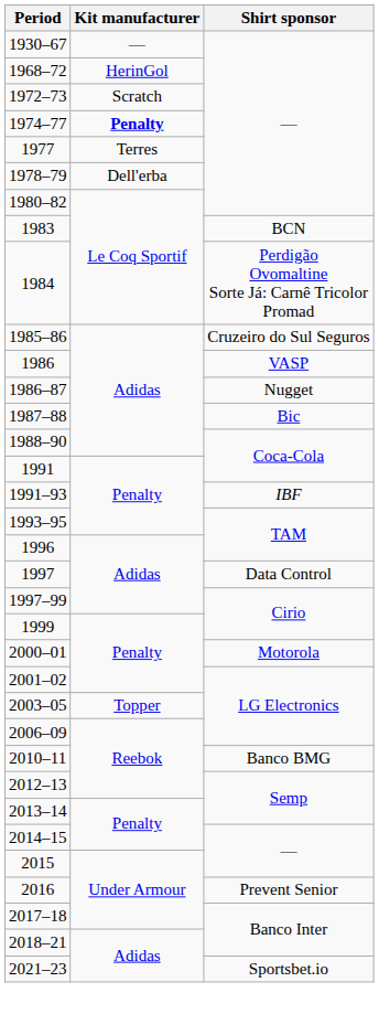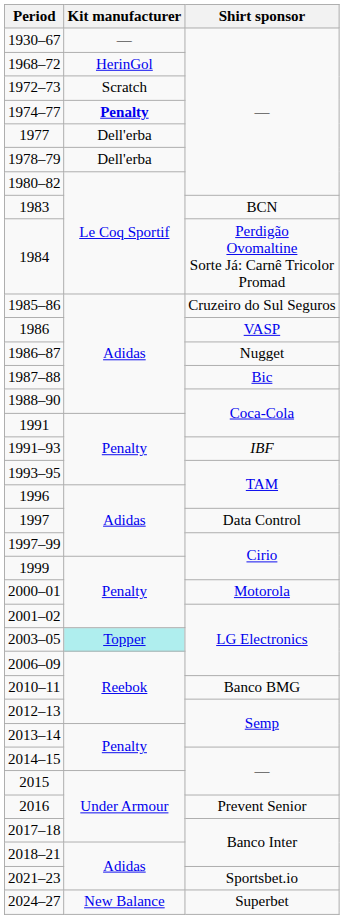1977 | Kit manufacturer: Terres -> Dell'erba
2003–05 | Kit manufacturer: no background -> paleturquoise background
+ row: 2024–27 | New Balance | Superbet
